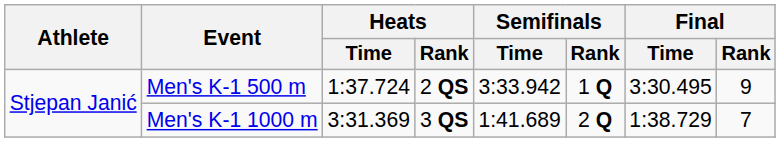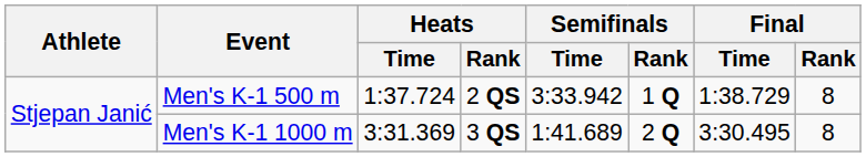Men's K-1 500 m | Final / Time: 3:30.495 -> 1:38.729
Men's K-1 500 m | Final / Rank: 9 -> 8
Men's K-1 1000 m | Final / Time: 1:38.729 -> 3:30.495
Men's K-1 1000 m | Final / Rank: 7 -> 8
